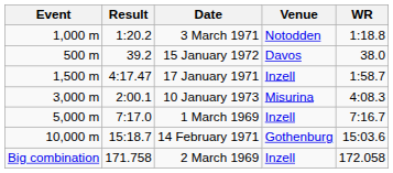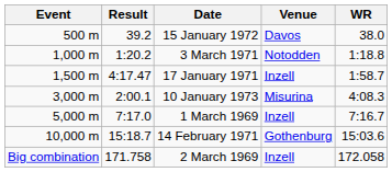rows swapped: 15 January 1972 <-> 3 March 1971
